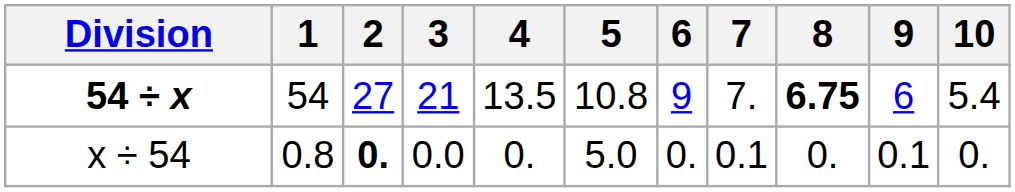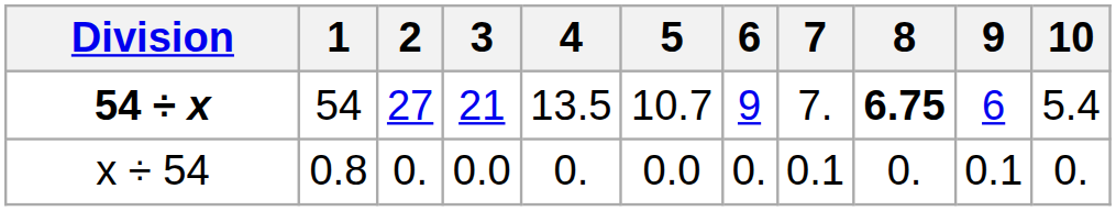54 ÷ x | 5: 10.8 -> 10.7
x ÷ 54 | 2: bold -> normal
x ÷ 54 | 5: 5.0 -> 0.0
